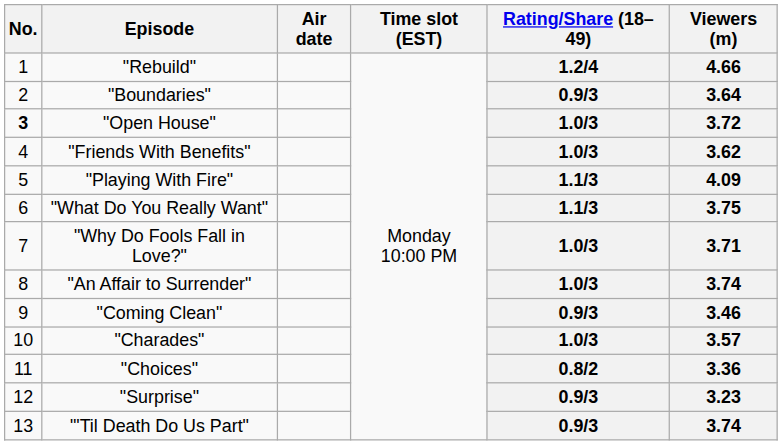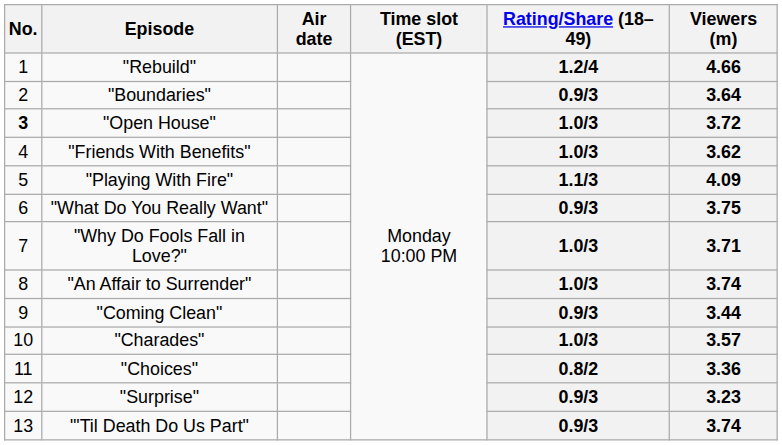"What Do You Really Want" | Rating/Share (18–49): 1.1/3 -> 0.9/3
"Coming Clean" | Viewers (m): 3.46 -> 3.44
